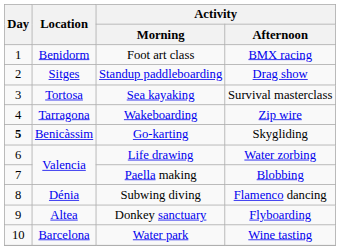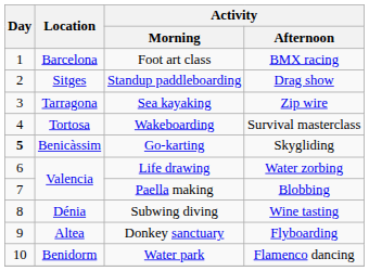Foot art class | Location: Benidorm -> Barcelona
Sea kayaking | Location: Tortosa -> Tarragona
Sea kayaking | Activity / Afternoon: Survival masterclass -> Zip wire
Wakeboarding | Location: Tarragona -> Tortosa
Wakeboarding | Activity / Afternoon: Zip wire -> Survival masterclass
Subwing diving | Activity / Afternoon: Flamenco dancing -> Wine tasting
Water park | Location: Barcelona -> Benidorm
Water park | Activity / Afternoon: Wine tasting -> Flamenco dancing
